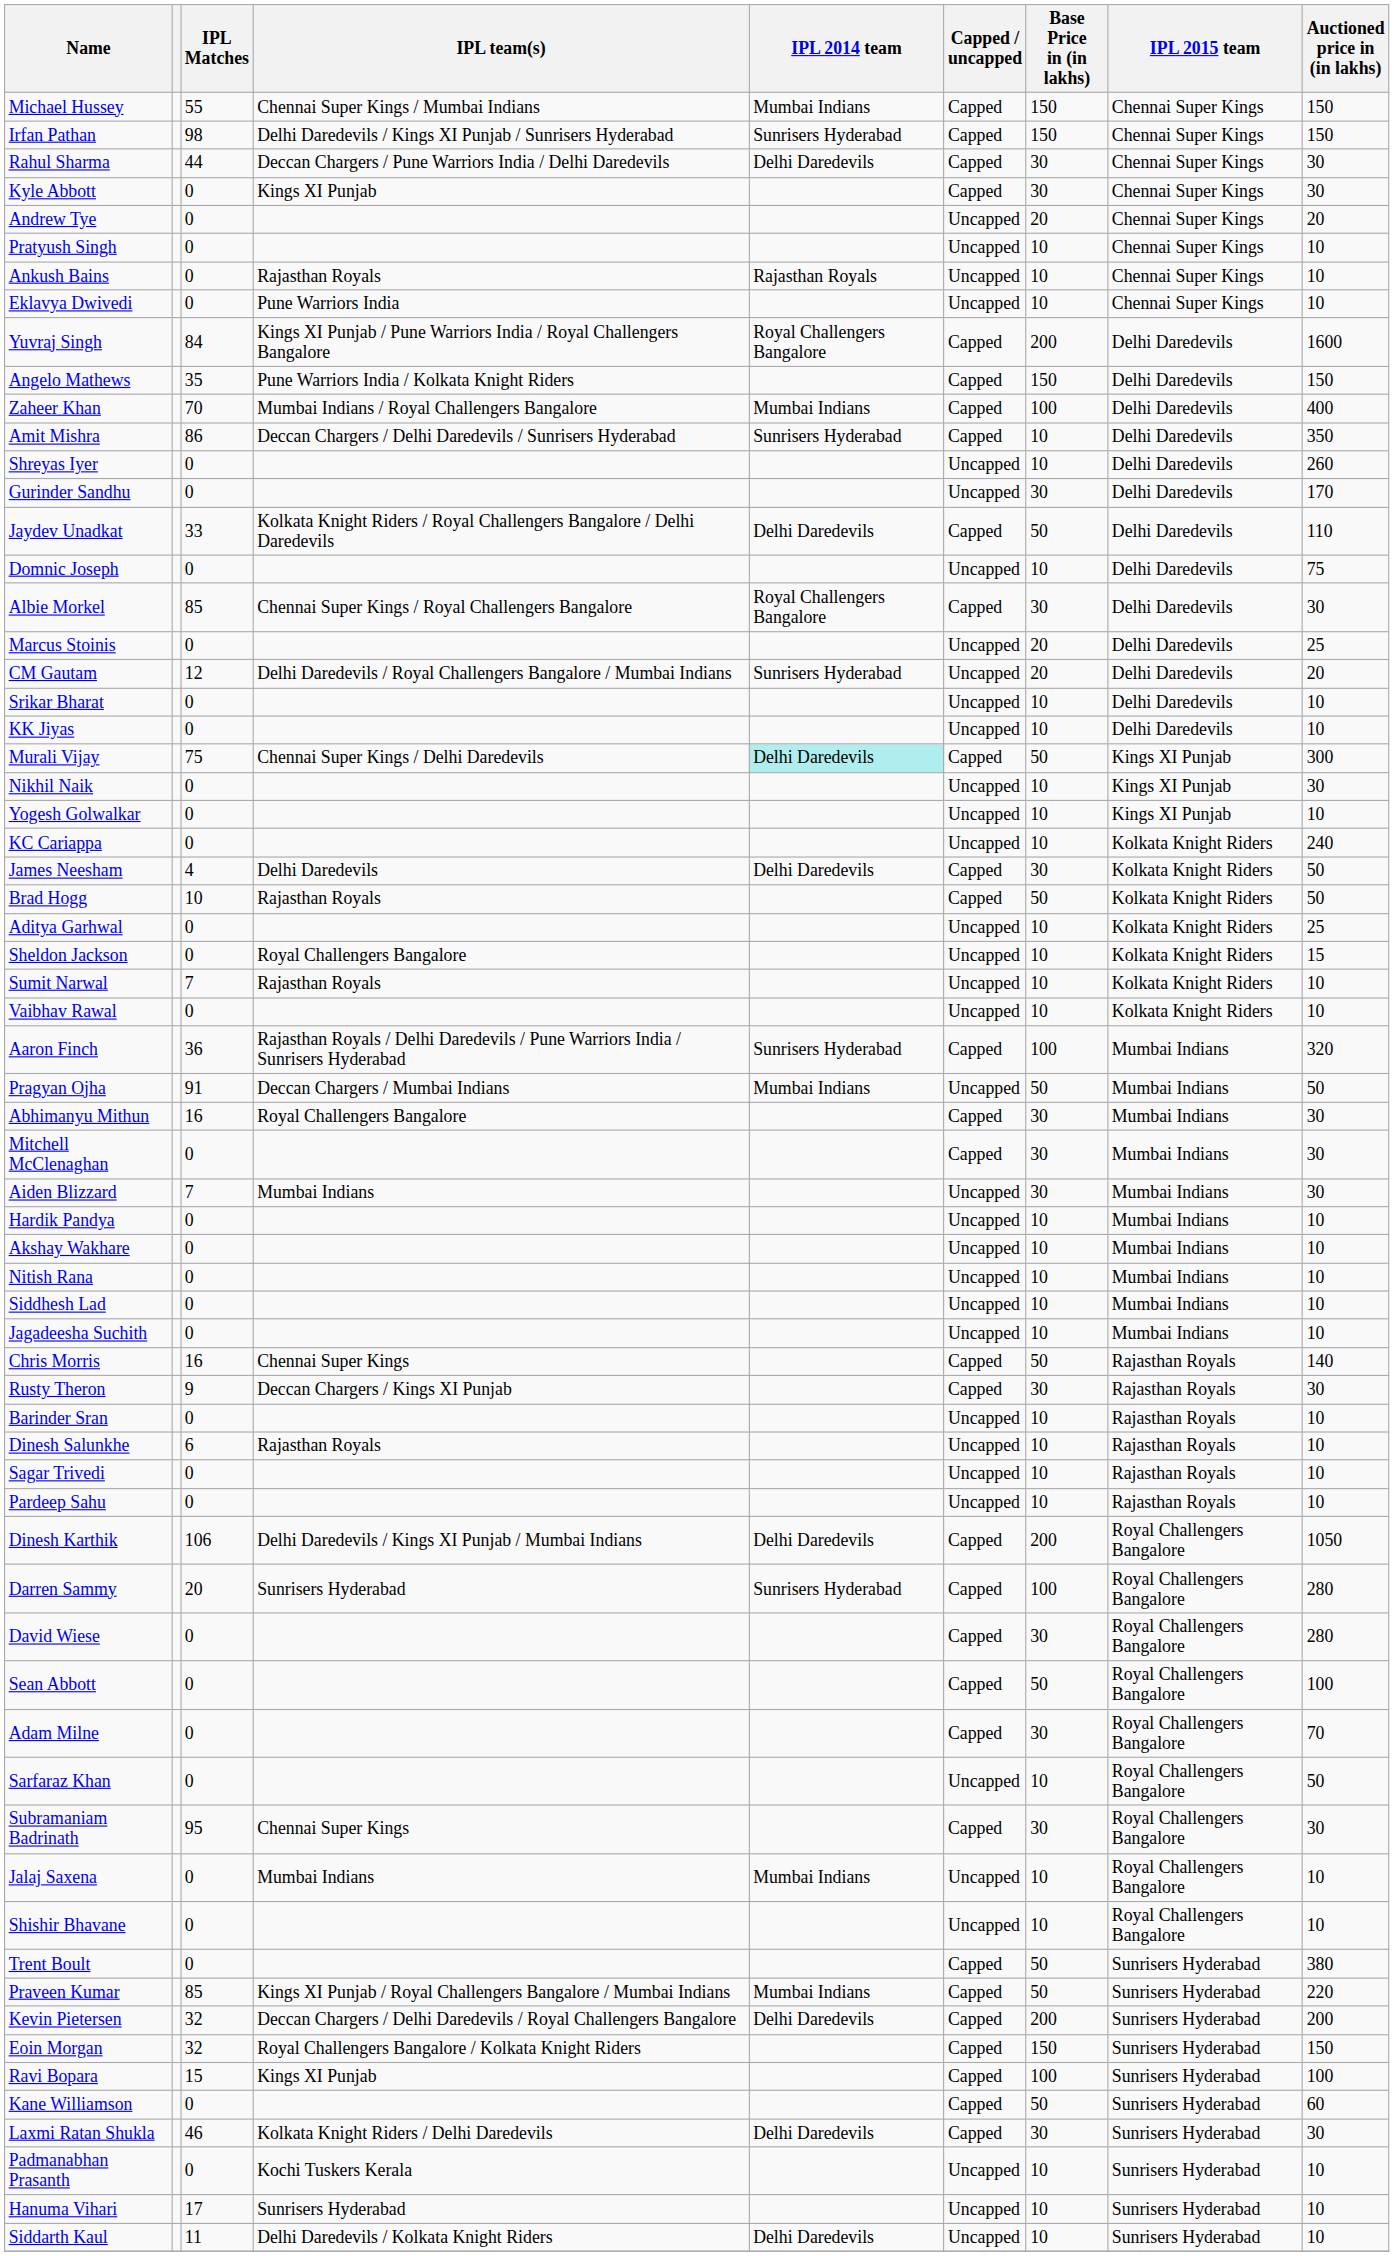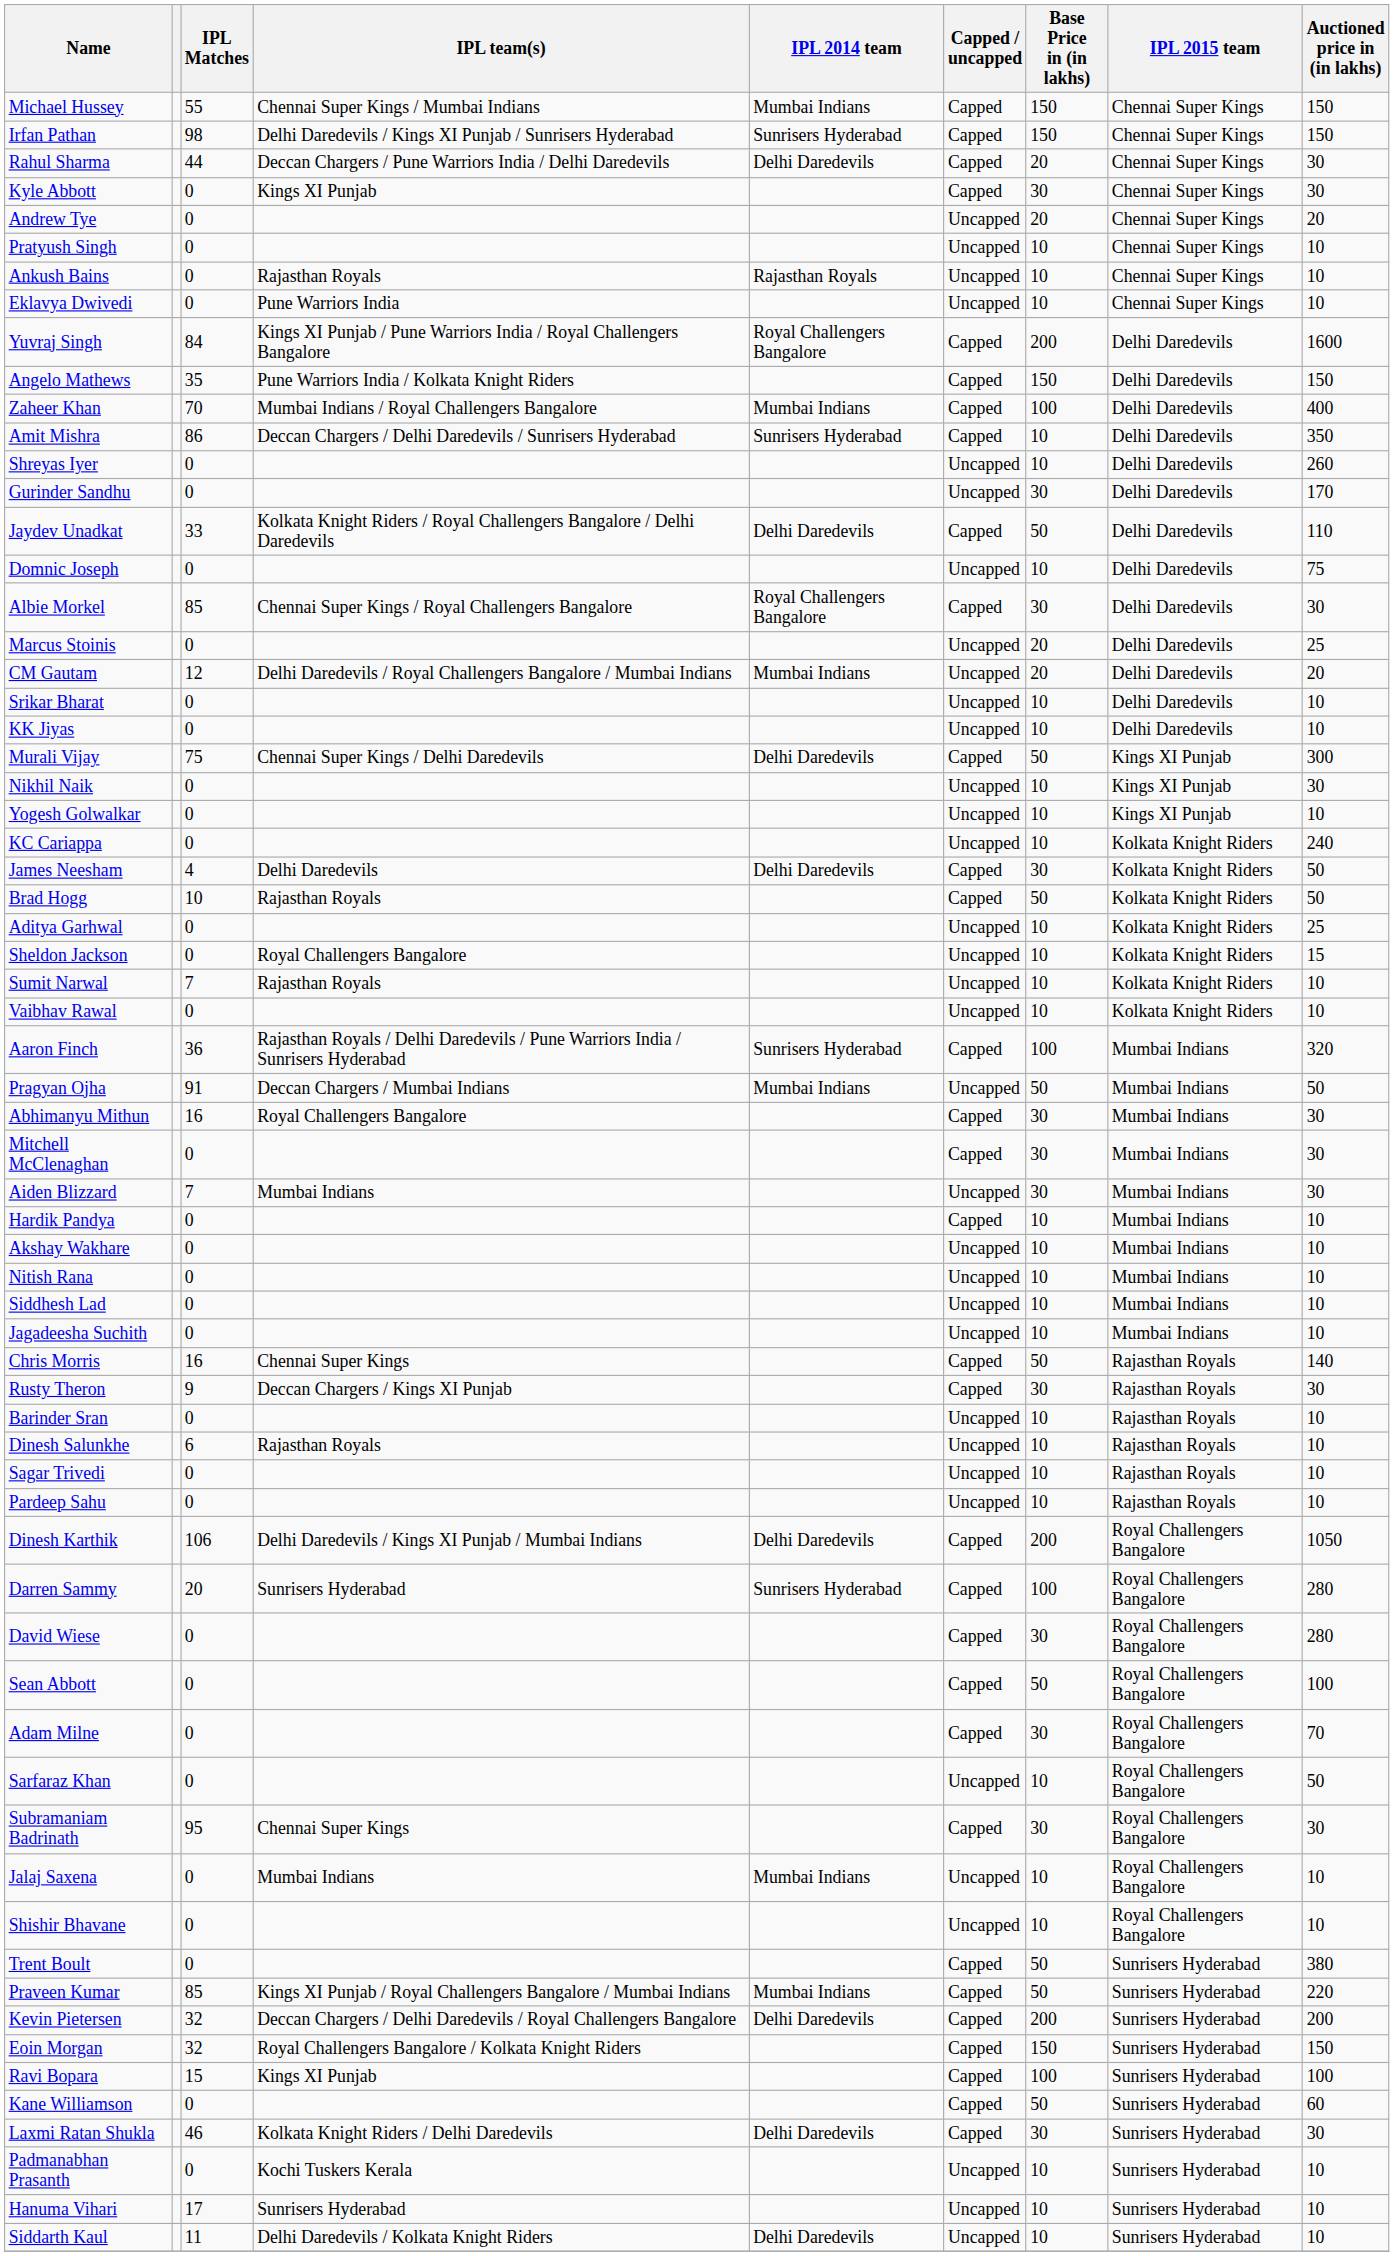Rahul Sharma | Base Price in (in lakhs): 30 -> 20
CM Gautam | IPL 2014 team: Sunrisers Hyderabad -> Mumbai Indians
Murali Vijay | IPL 2014 team: paleturquoise background -> no background
Hardik Pandya | Capped / uncapped: Uncapped -> Capped
